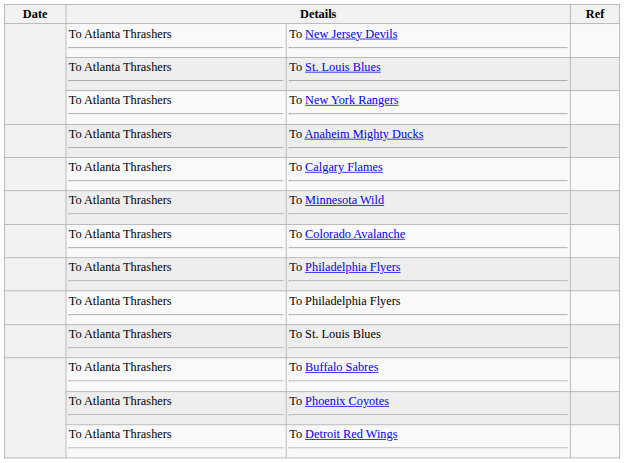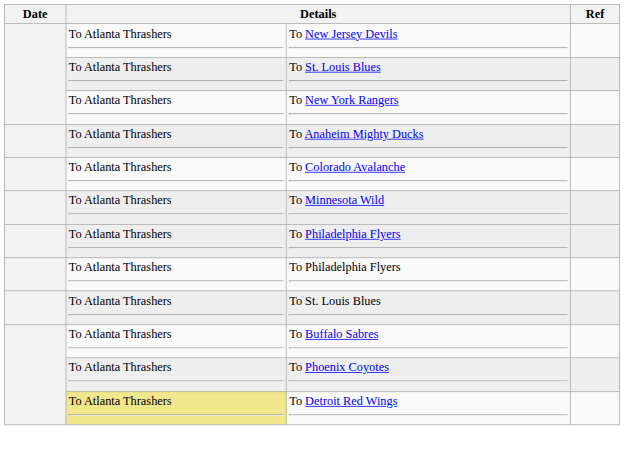- row: To Atlanta Thrashers | To Calgary Flames
rows swapped: To Minnesota Wild <-> To Colorado Avalanche
To Detroit Red Wings | column 2: no background -> khaki background
